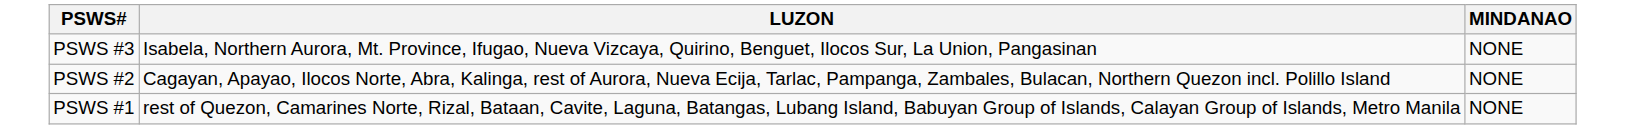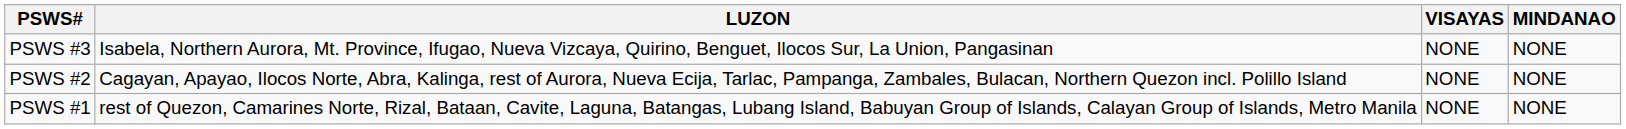+ column: VISAYAS | NONE | NONE | NONE
